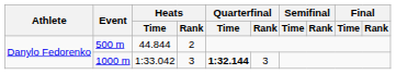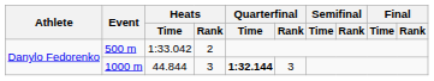500 m | Heats / Time: 44.844 -> 1:33.042
1000 m | Heats / Time: 1:33.042 -> 44.844
